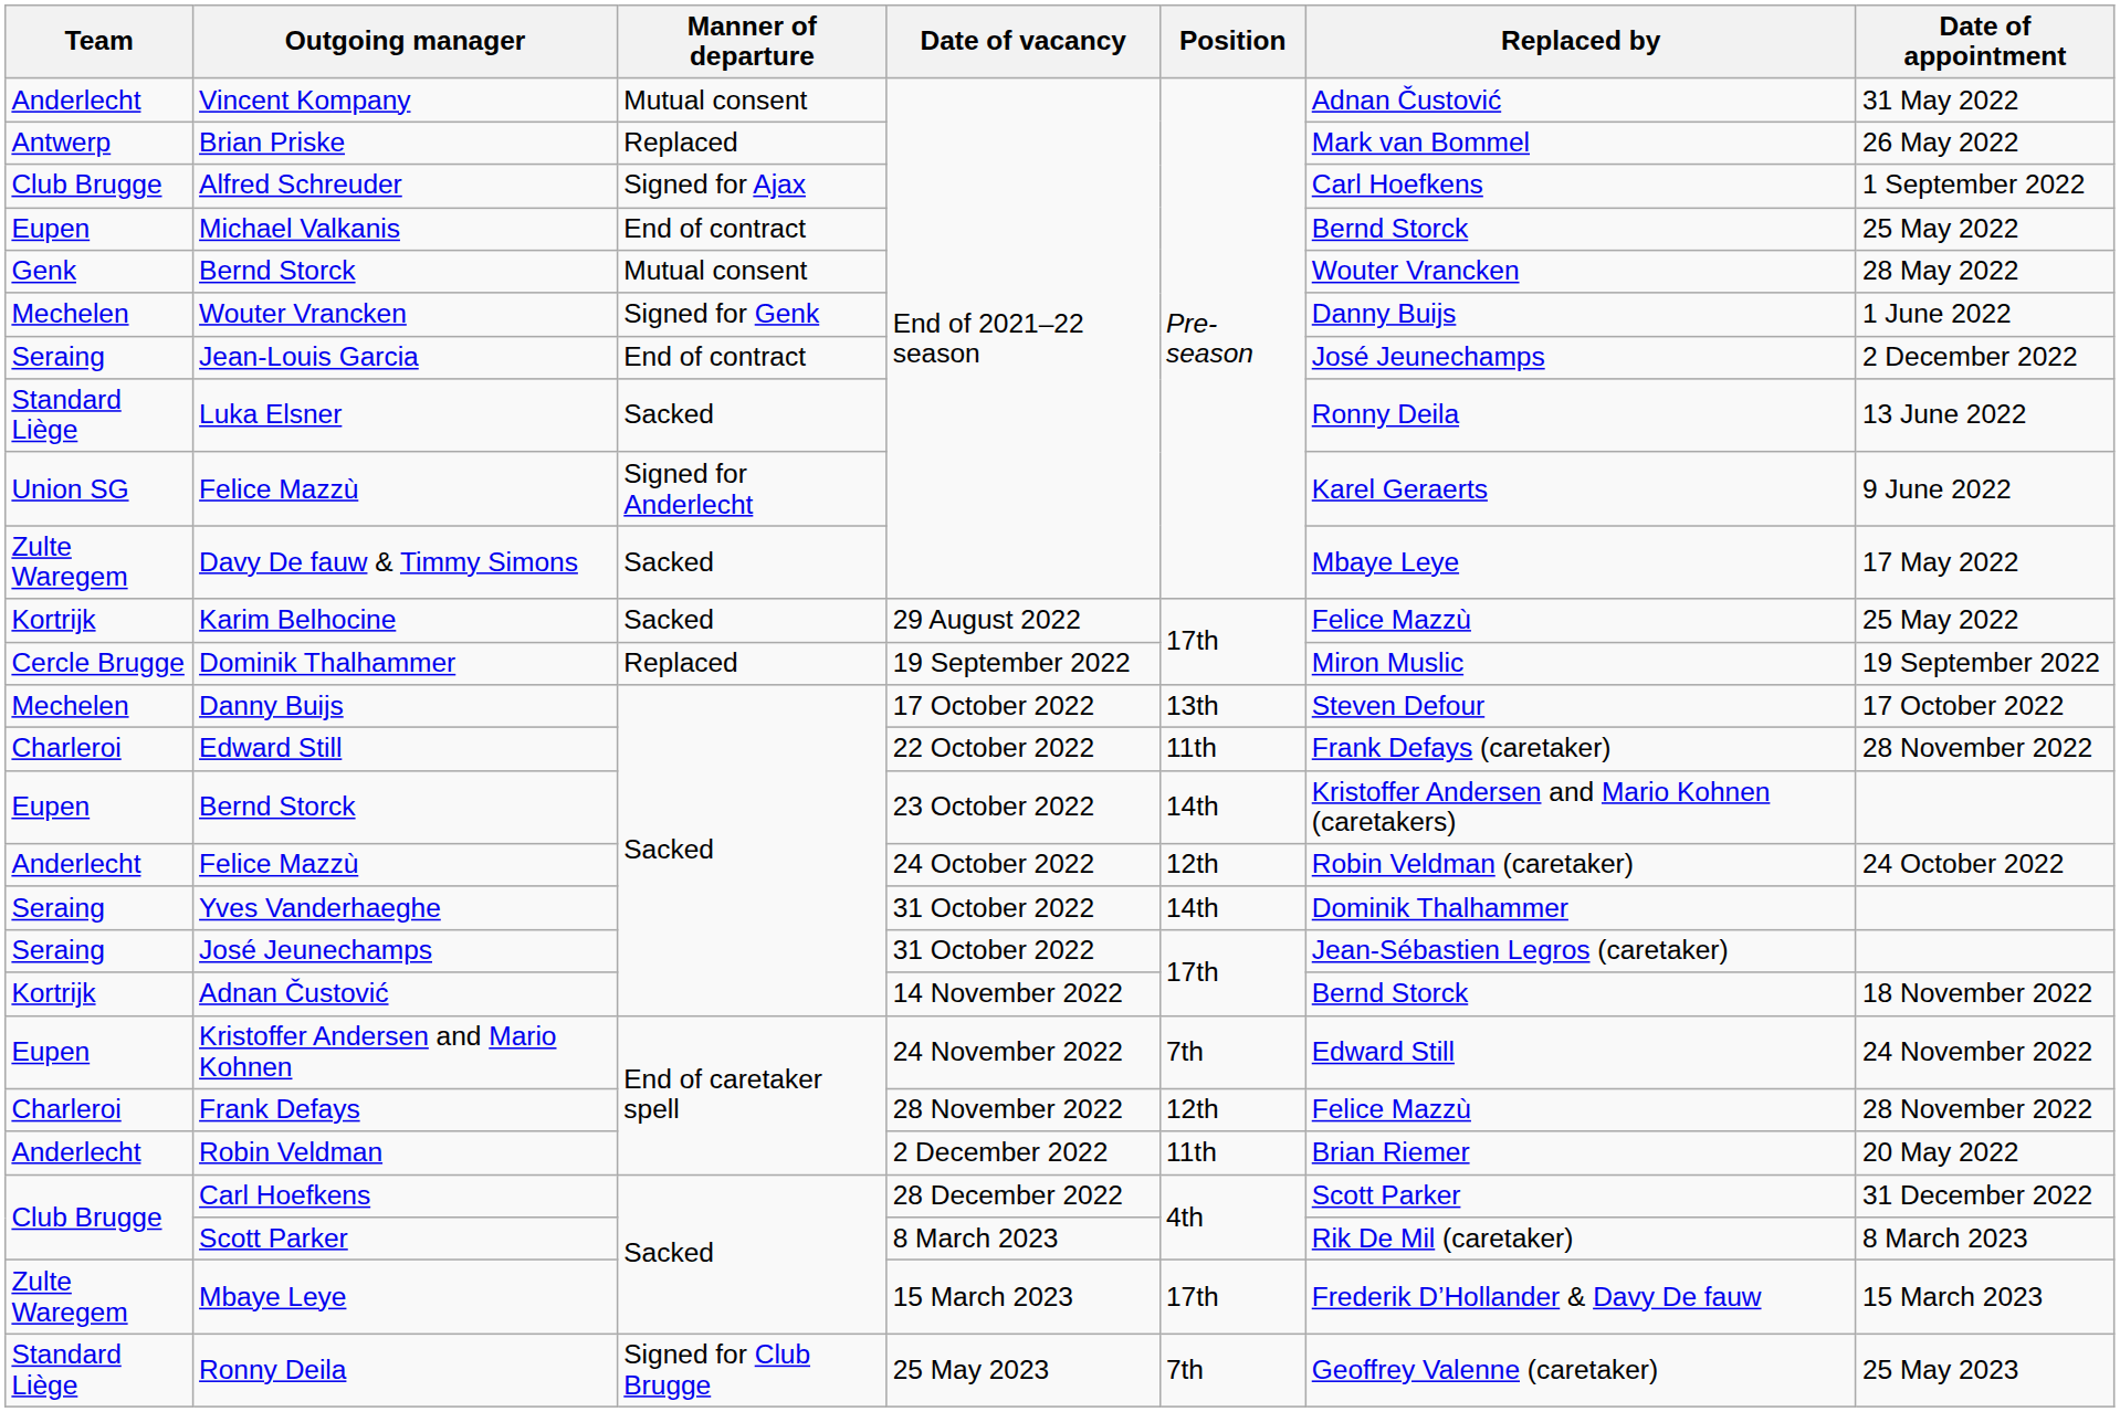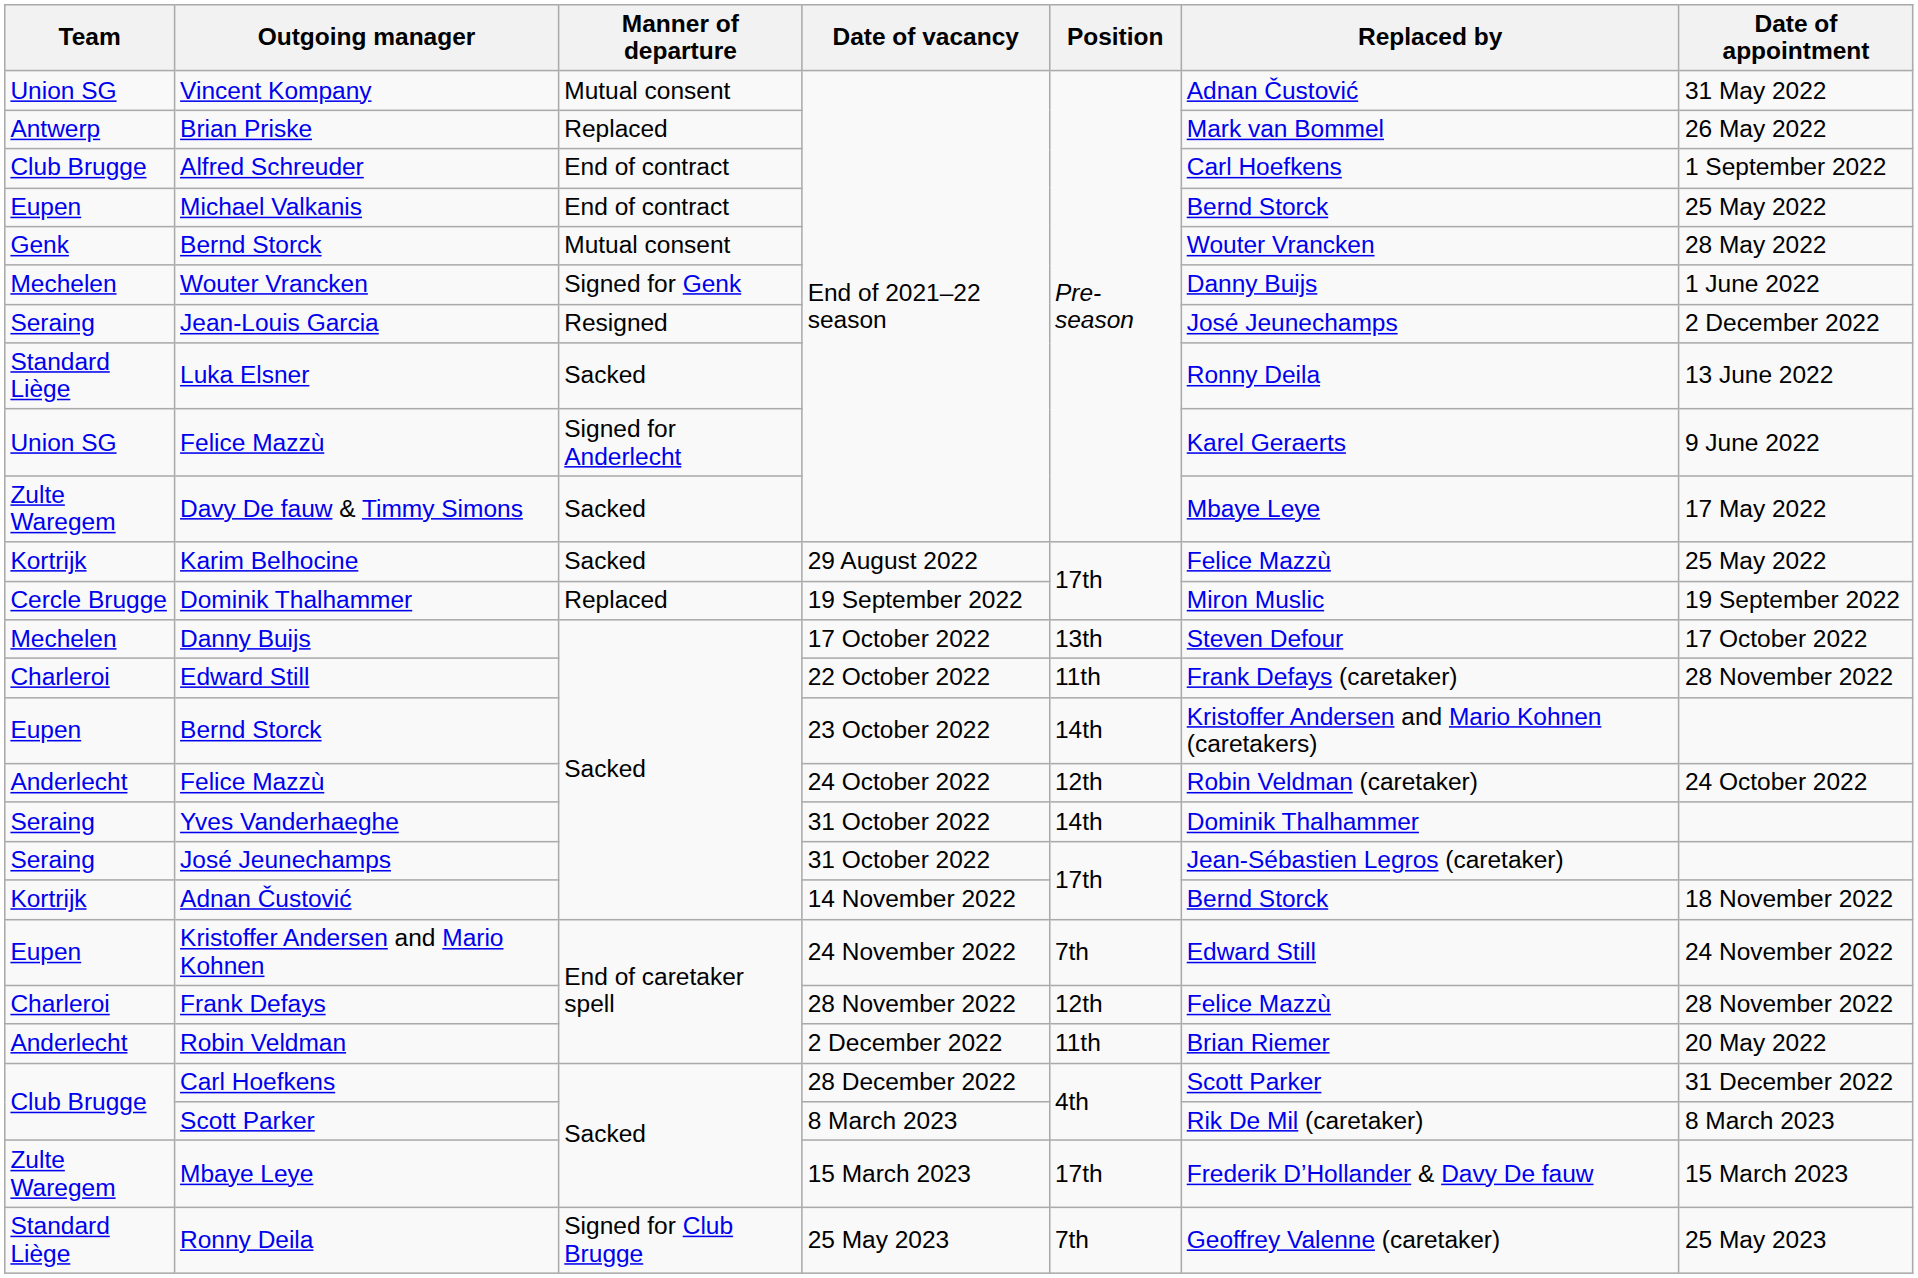Vincent Kompany | Team: Anderlecht -> Union SG
Alfred Schreuder | Manner of departure: Signed for Ajax -> End of contract
Jean-Louis Garcia | Manner of departure: End of contract -> Resigned
